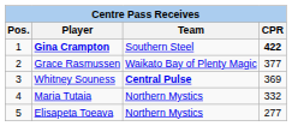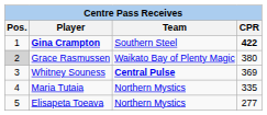Grace Rasmussen | Pos.: no background -> lightgrey background
Grace Rasmussen | CPR: 377 -> 380
Maria Tutaia | CPR: 332 -> 335
